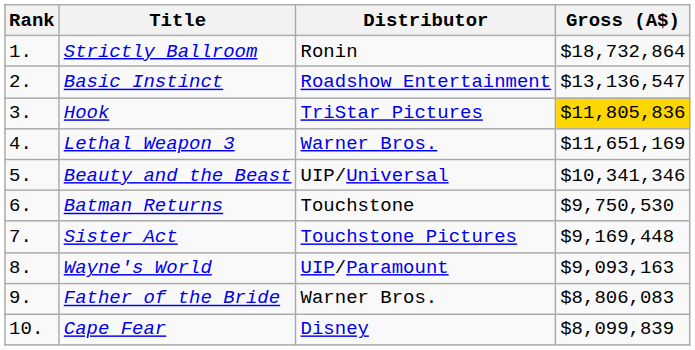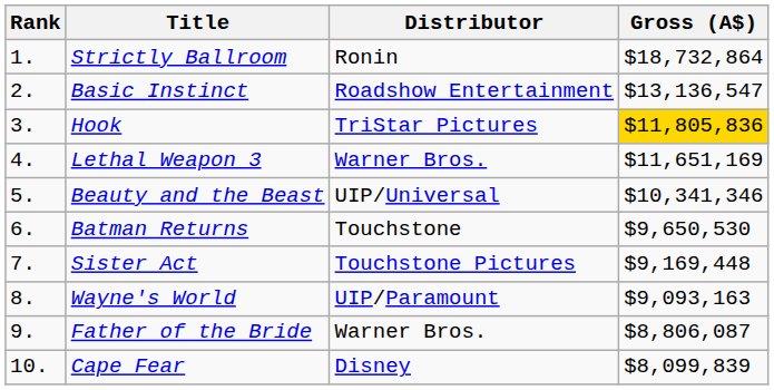Batman Returns | Gross (A$): $9,750,530 -> $9,650,530
Father of the Bride | Gross (A$): $8,806,083 -> $8,806,087
